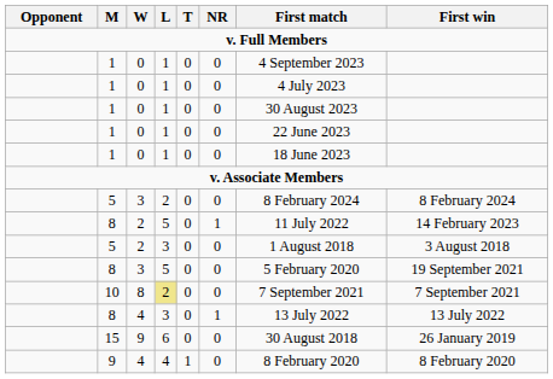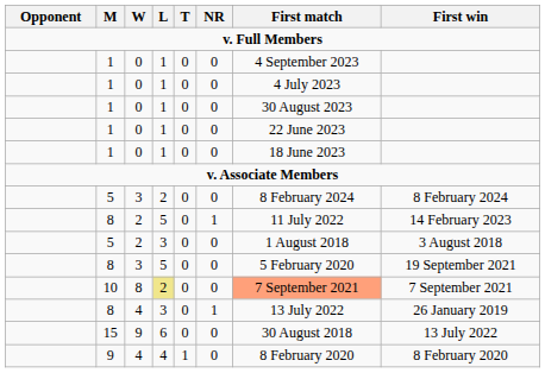10 | First match: no background -> lightsalmon background
8 / 4 | First win: 13 July 2022 -> 26 January 2019
15 | First win: 26 January 2019 -> 13 July 2022
